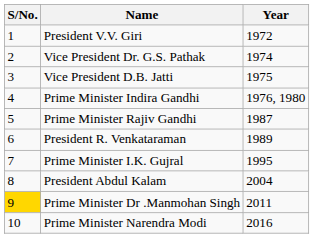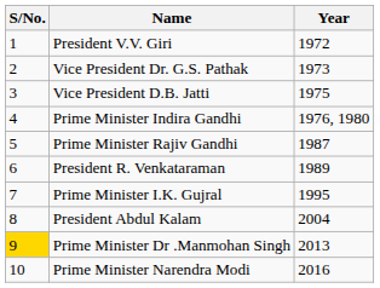Vice President Dr. G.S. Pathak | Year: 1974 -> 1973
Prime Minister Dr .Manmohan Singh | Year: 2011 -> 2013
